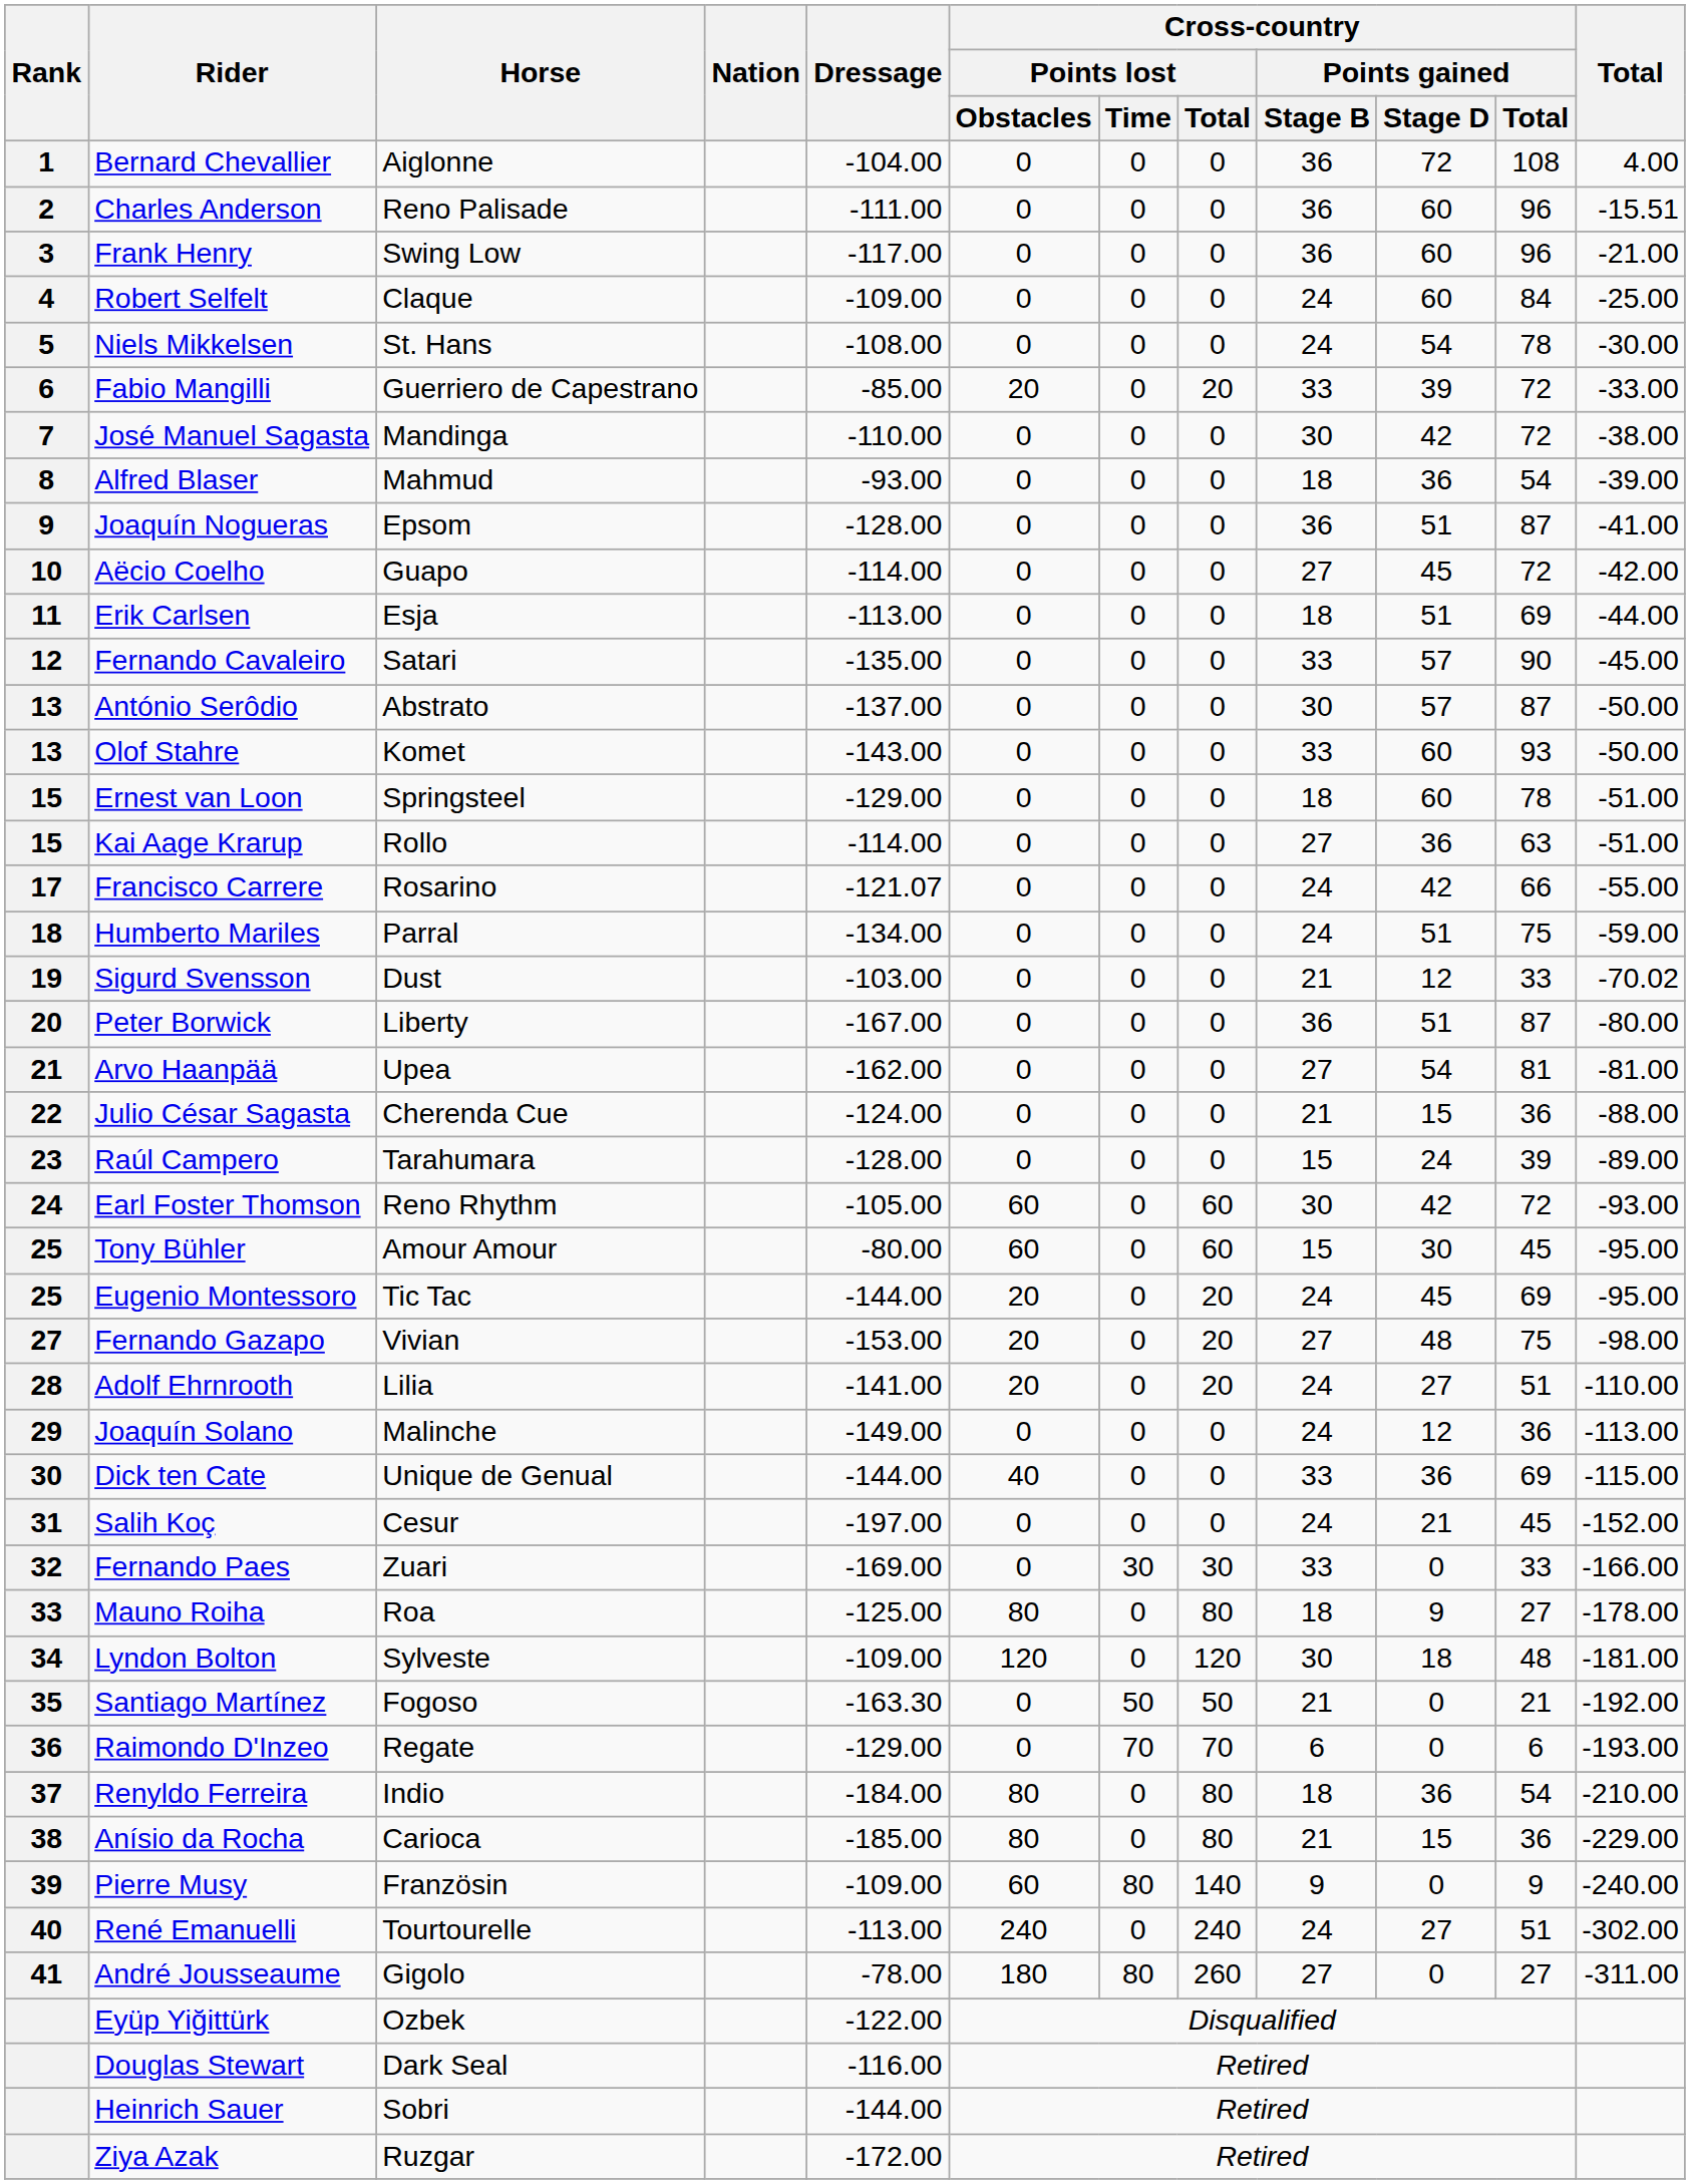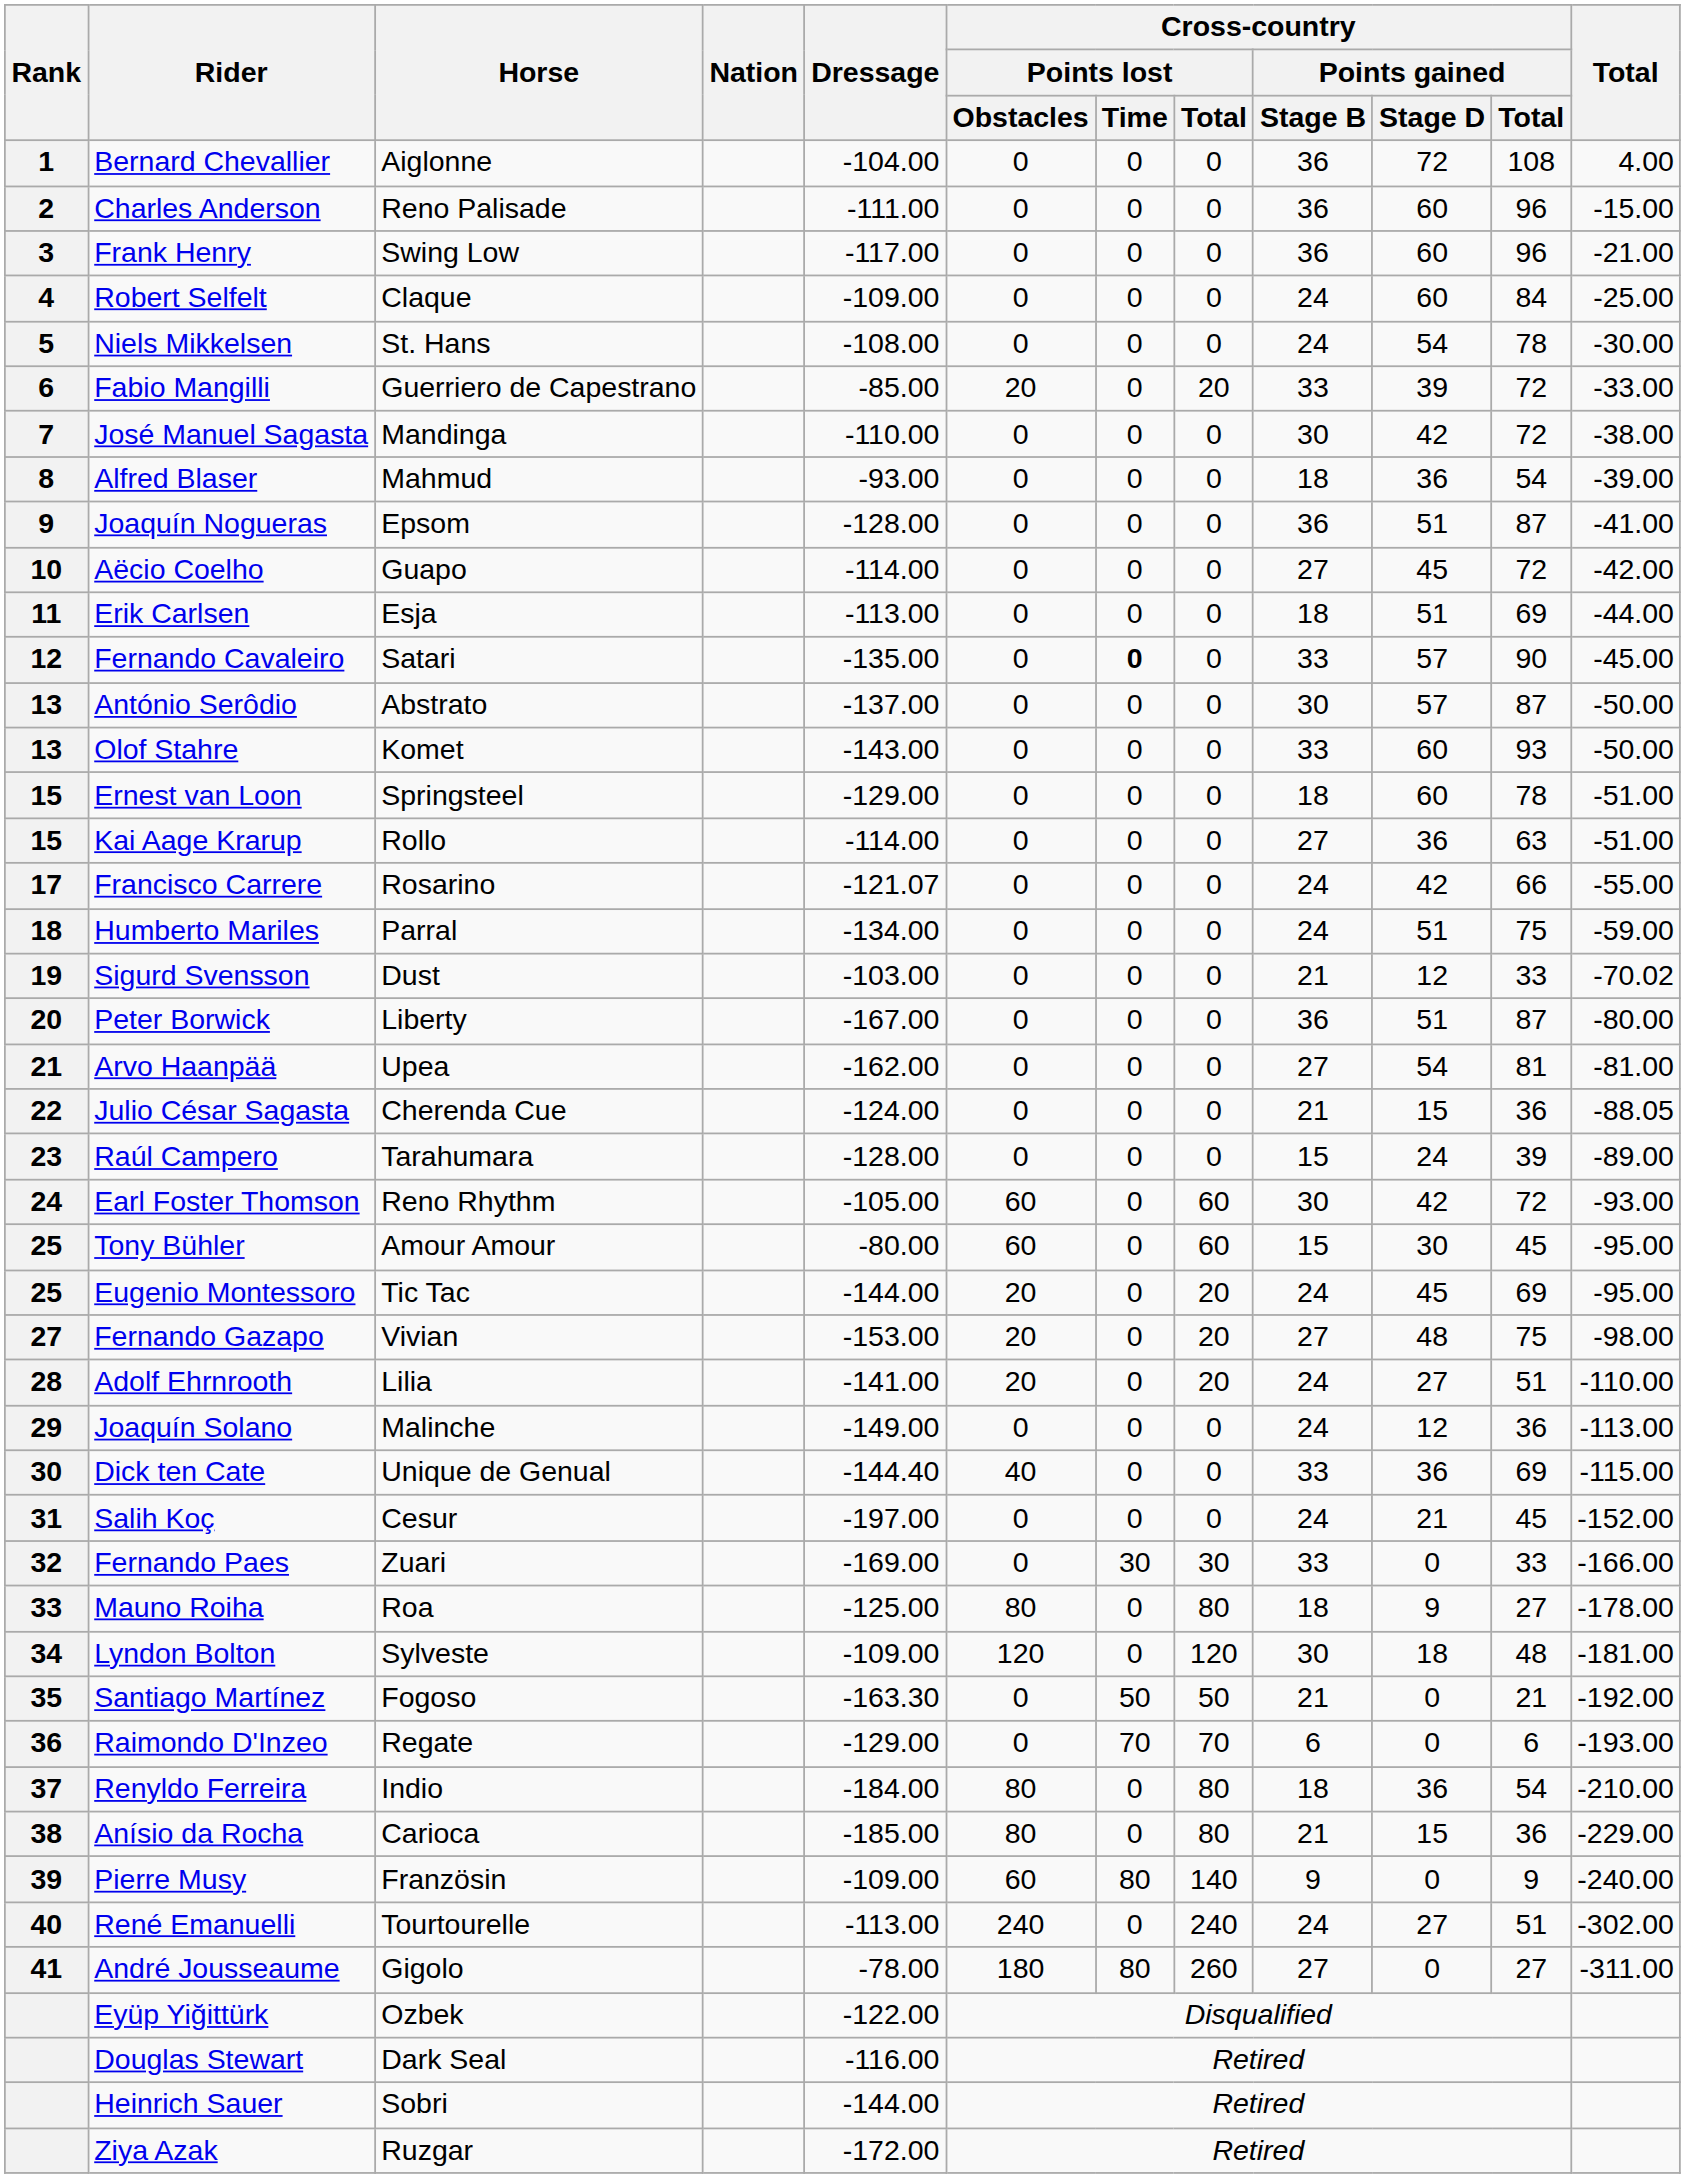Charles Anderson | Total: -15.51 -> -15.00
Fernando Cavaleiro | Cross-country / Points lost / Time: normal -> bold
Julio César Sagasta | Total: -88.00 -> -88.05
Dick ten Cate | Dressage: -144.00 -> -144.40
